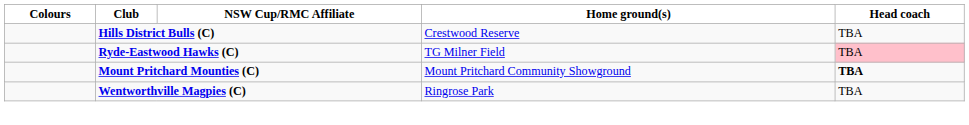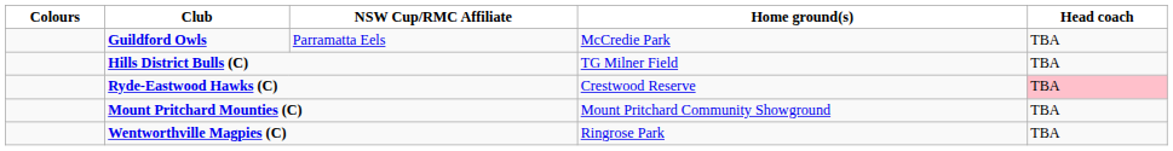+ row: Guildford Owls | Parramatta Eels | McCredie Park | TBA
Hills District Bulls (C) | Home ground(s): Crestwood Reserve -> TG Milner Field
Ryde-Eastwood Hawks (C) | Home ground(s): TG Milner Field -> Crestwood Reserve
Mount Pritchard Mounties (C) | Head coach: bold -> normal
